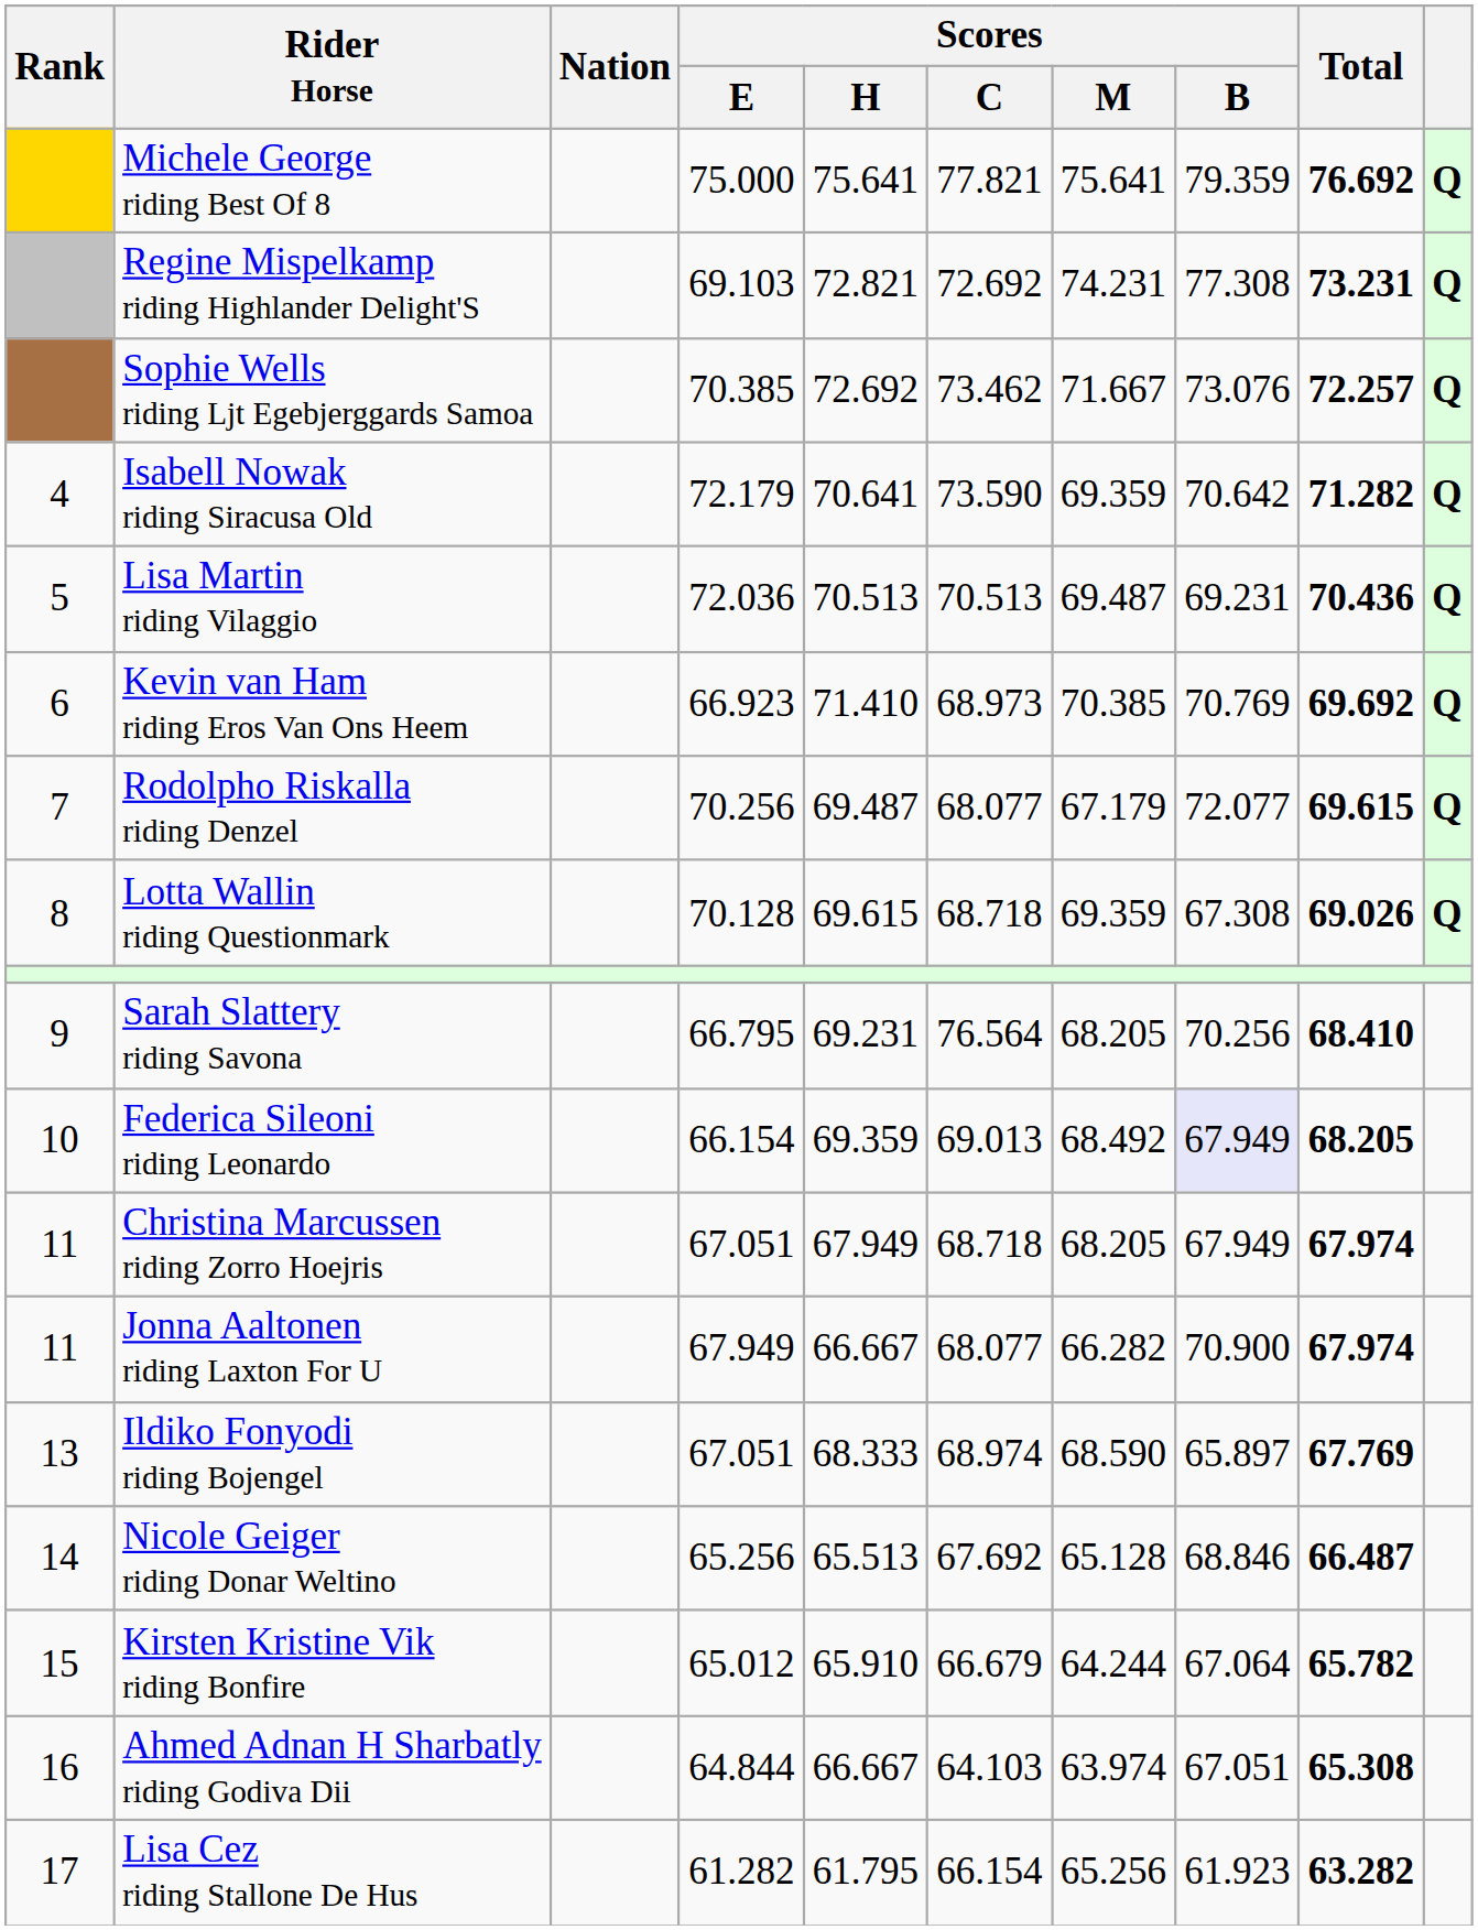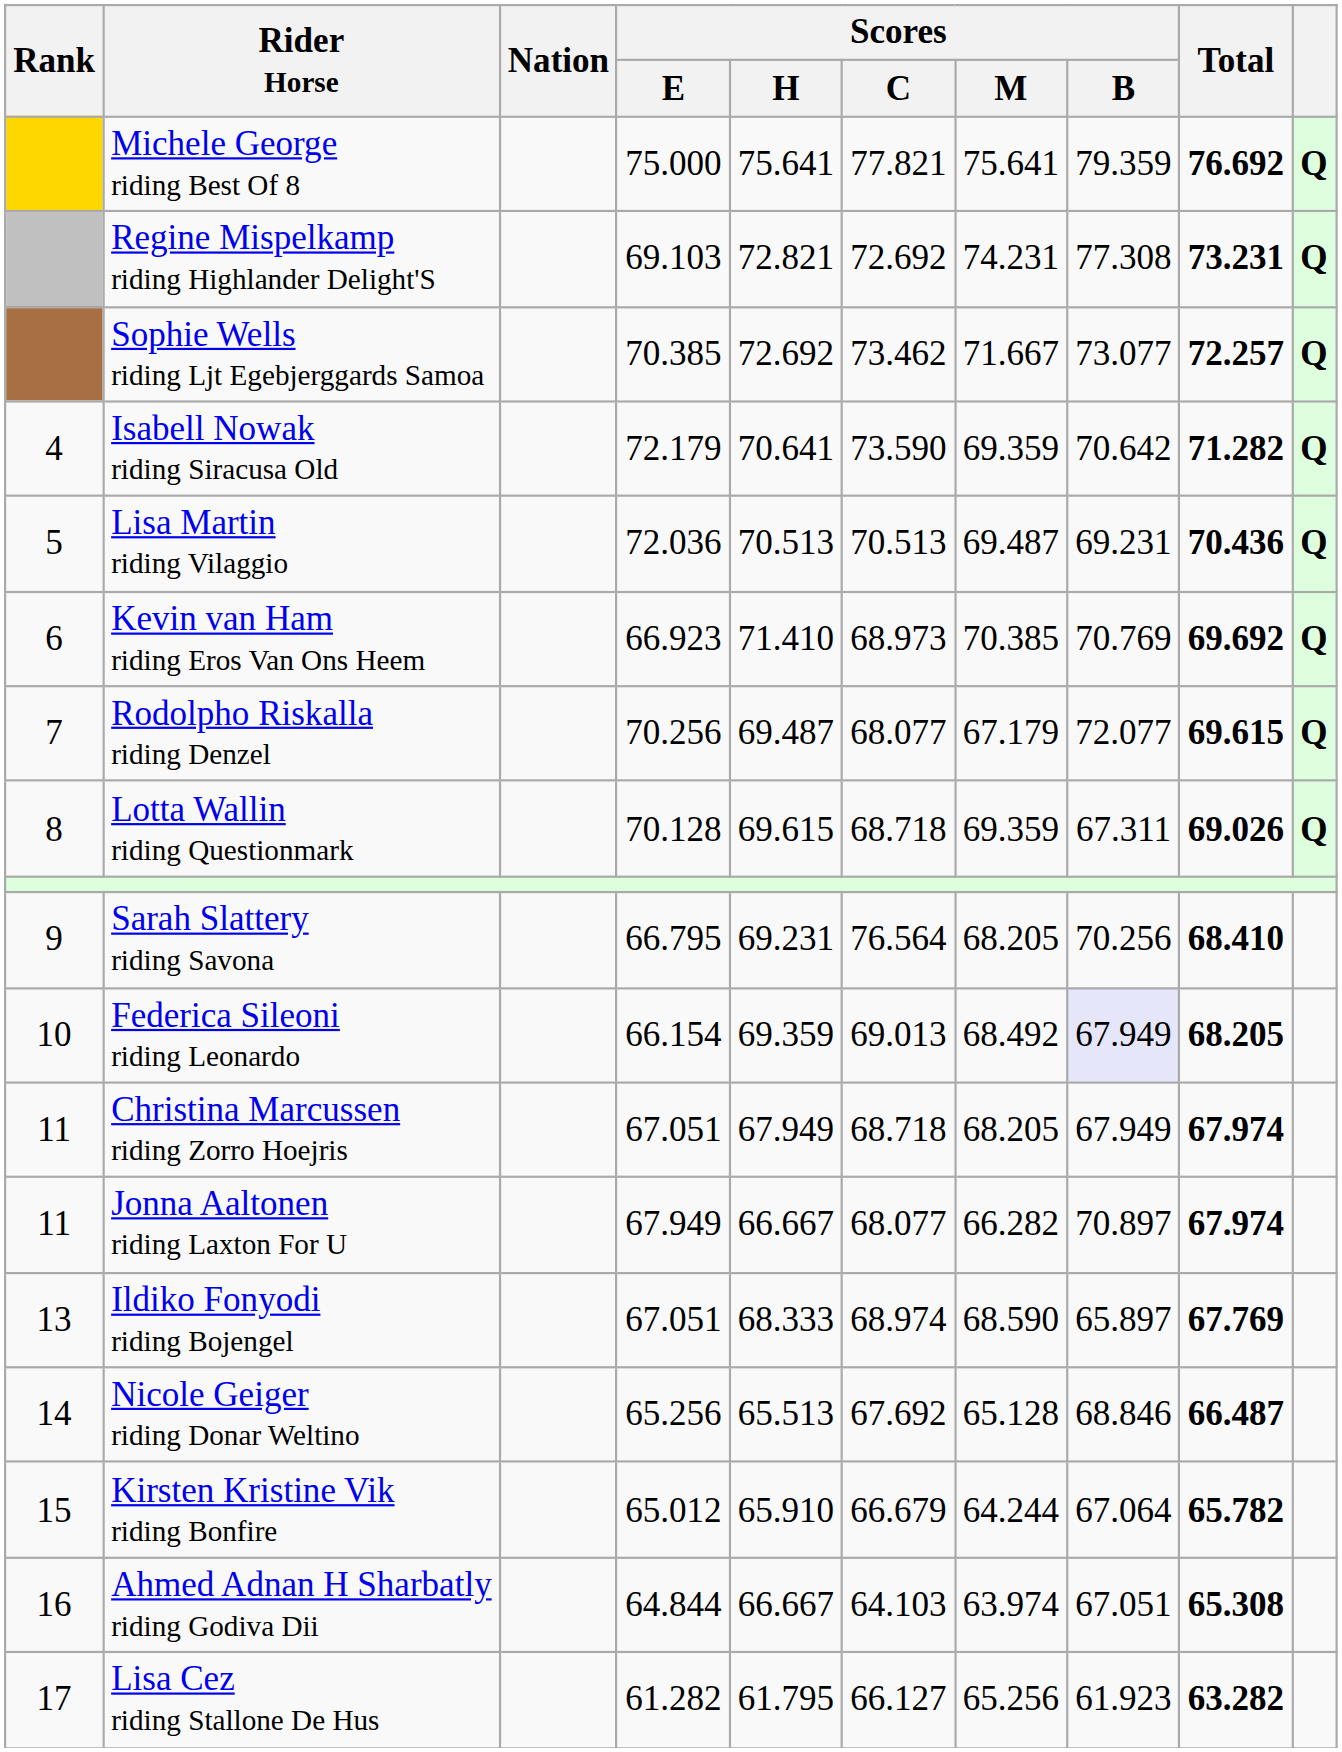Sophie Wells riding Ljt Egebjerggards Samoa | Scores / B: 73.076 -> 73.077
Lotta Wallin riding Questionmark | Scores / B: 67.308 -> 67.311
Jonna Aaltonen riding Laxton For U | Scores / B: 70.900 -> 70.897
Lisa Cez riding Stallone De Hus | Scores / C: 66.154 -> 66.127
